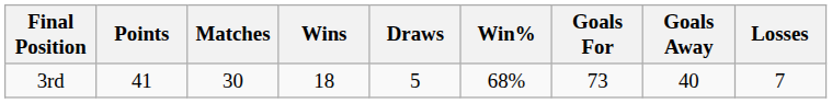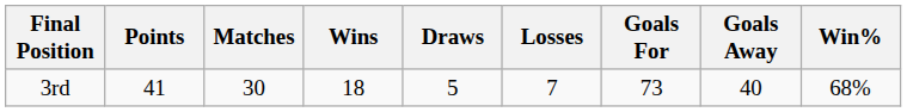columns swapped: Losses <-> Win%
